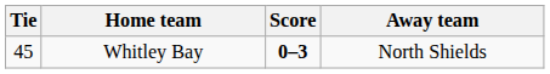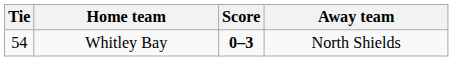Whitley Bay | Tie: 45 -> 54
